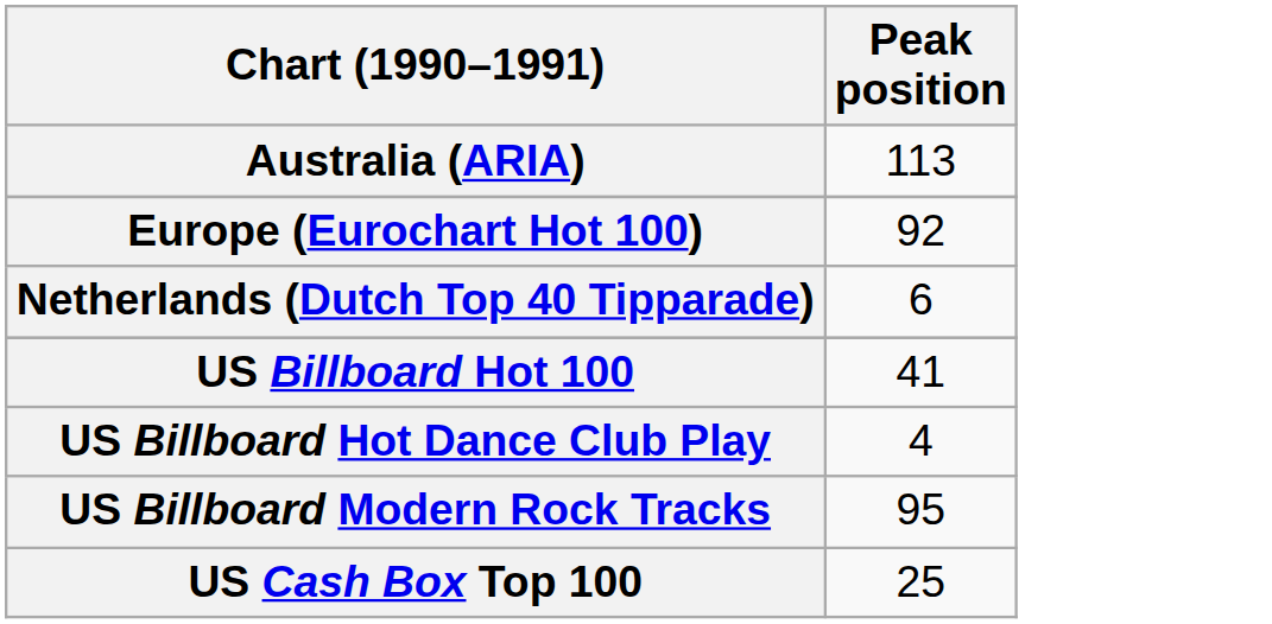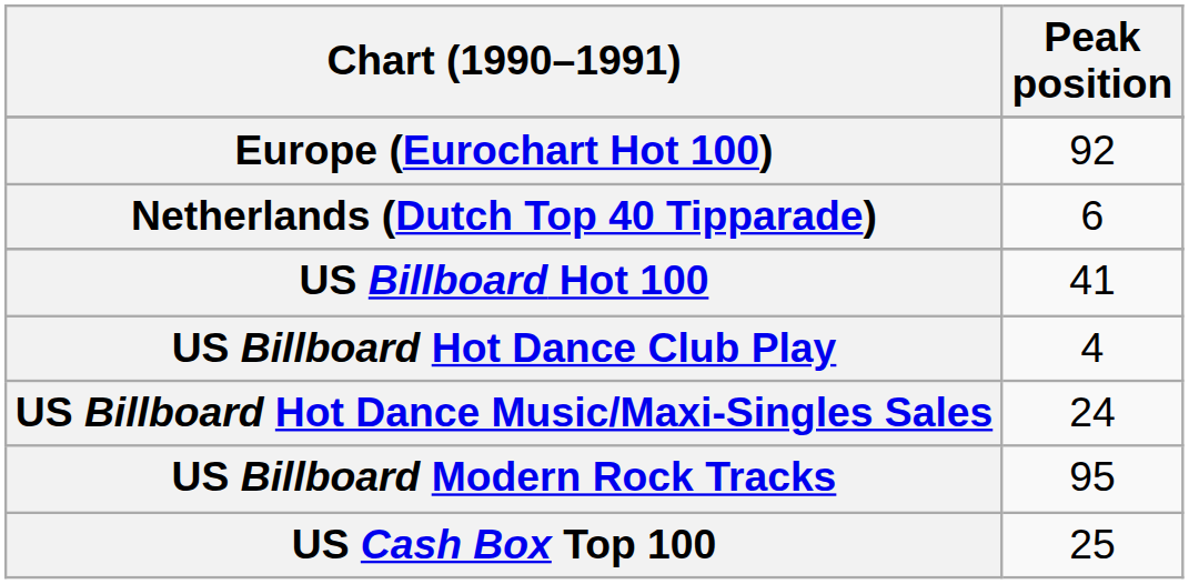- row: Australia (ARIA) | 113
+ row: US Billboard Hot Dance Music/Maxi-Singles Sales | 24
